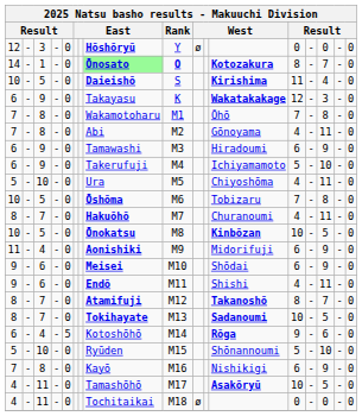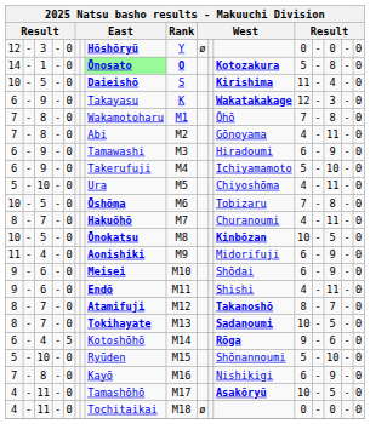14 | column 13: 8 -> 5
14 | column 15: 7 -> 8
